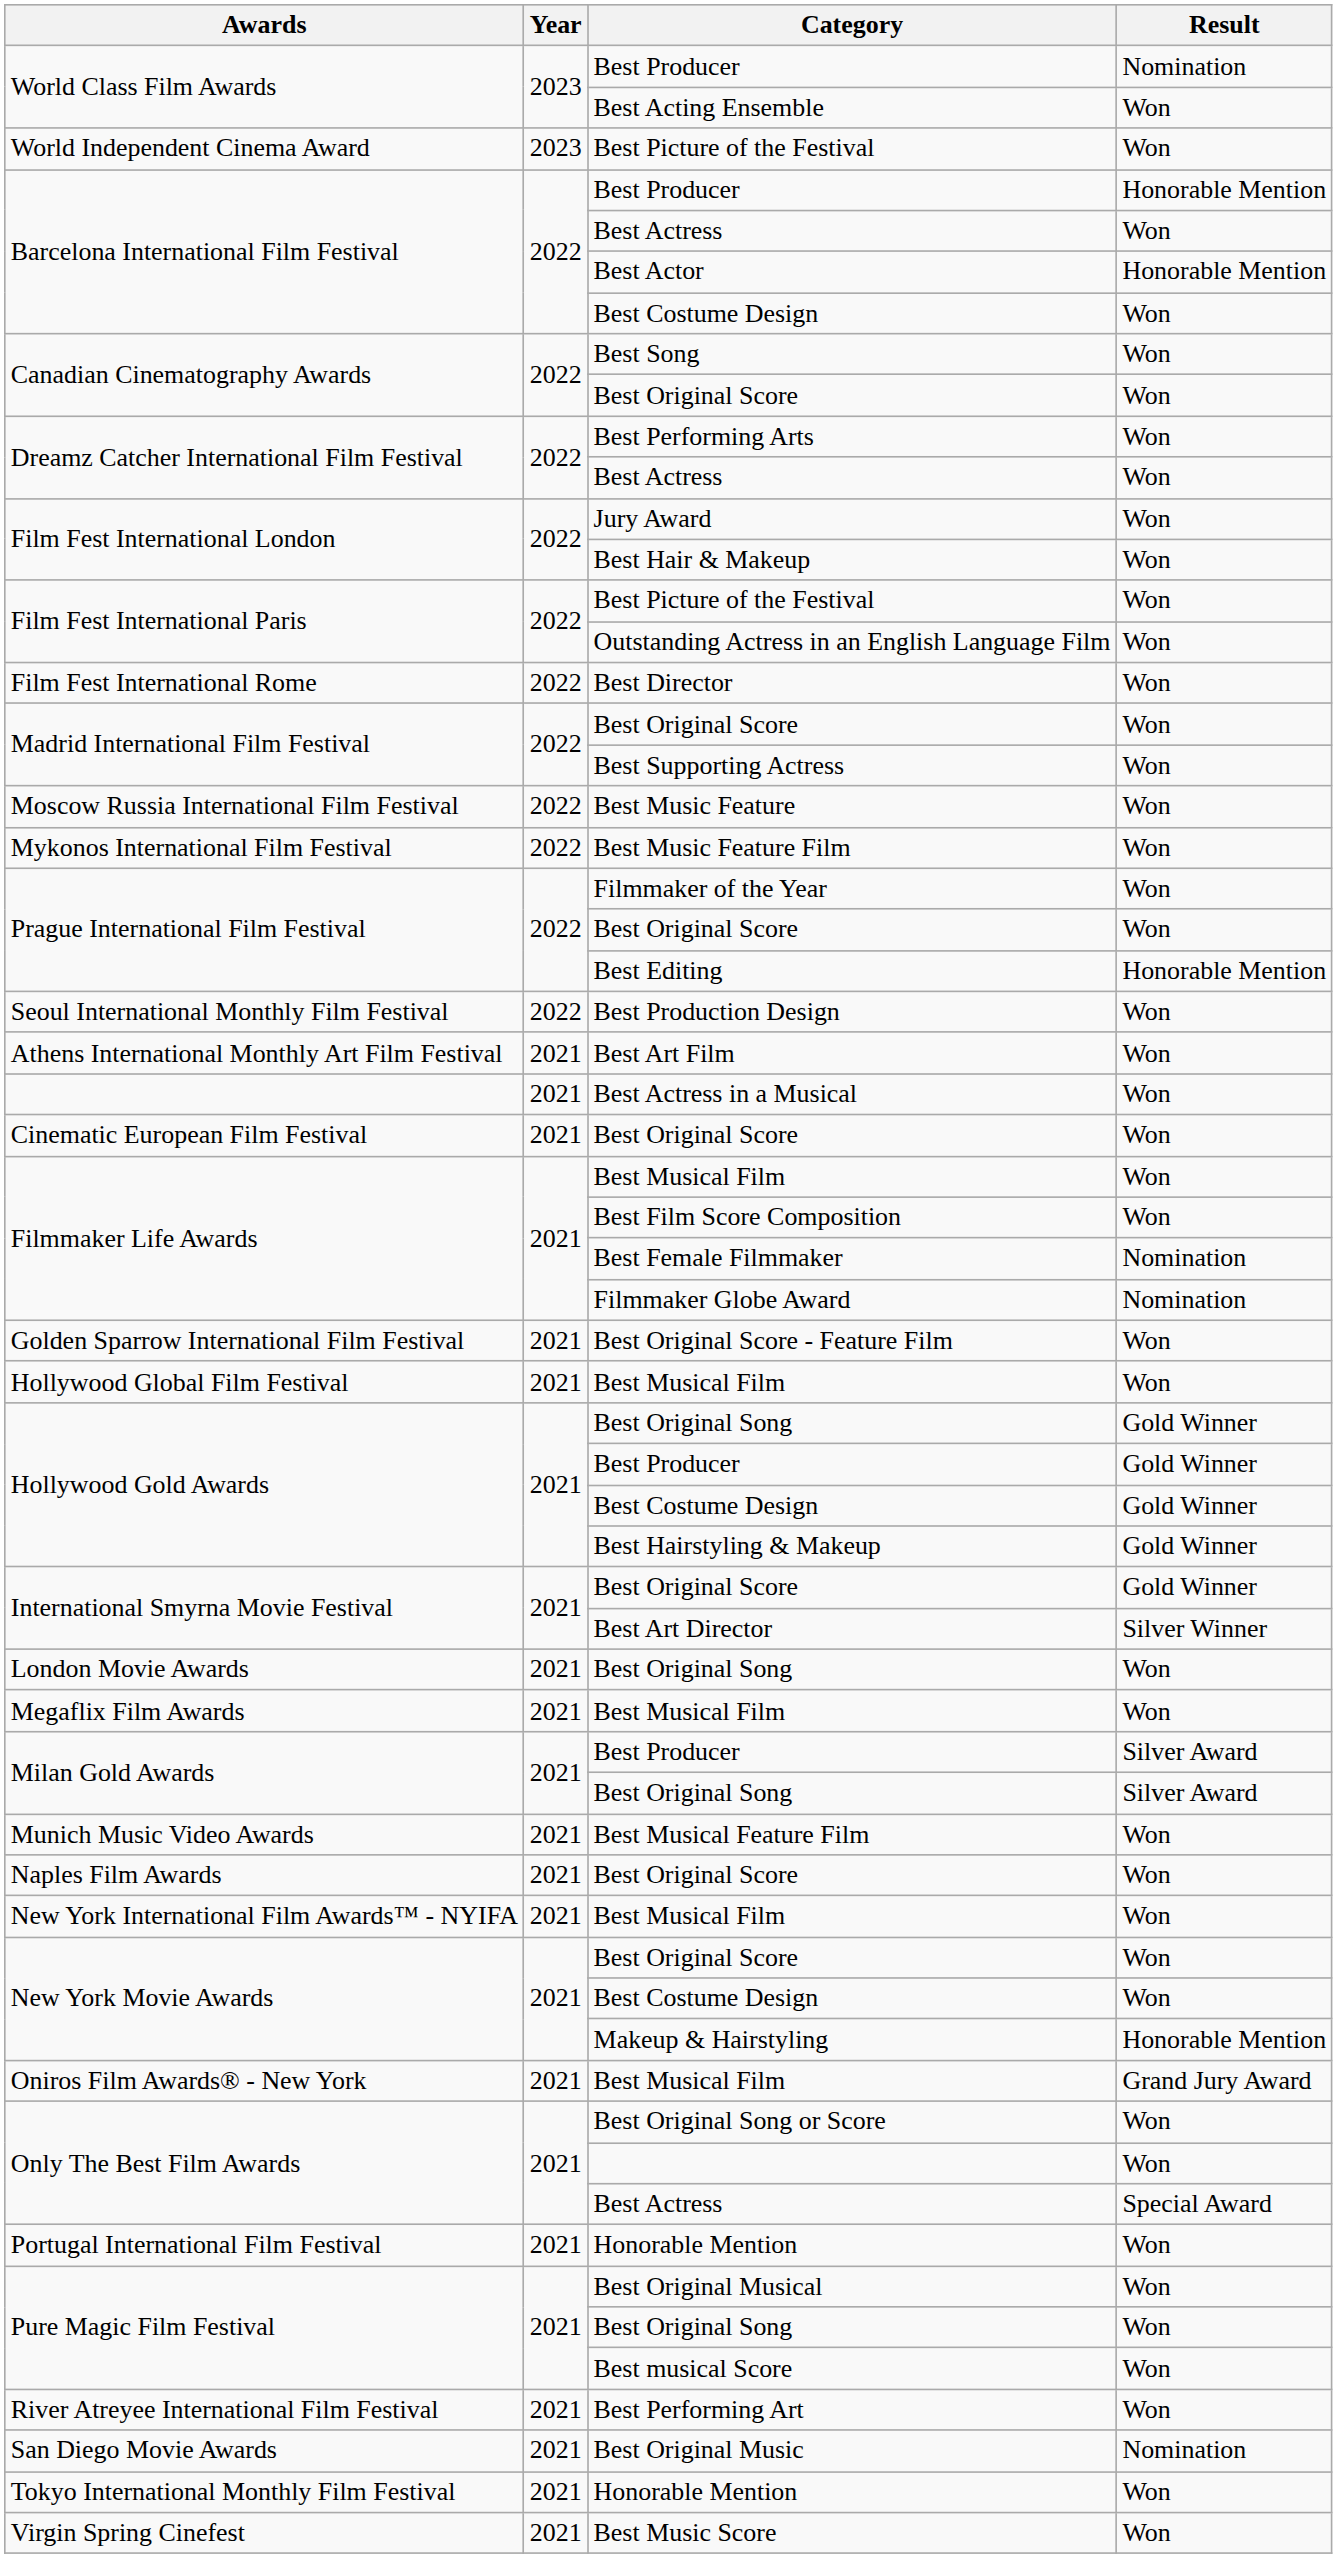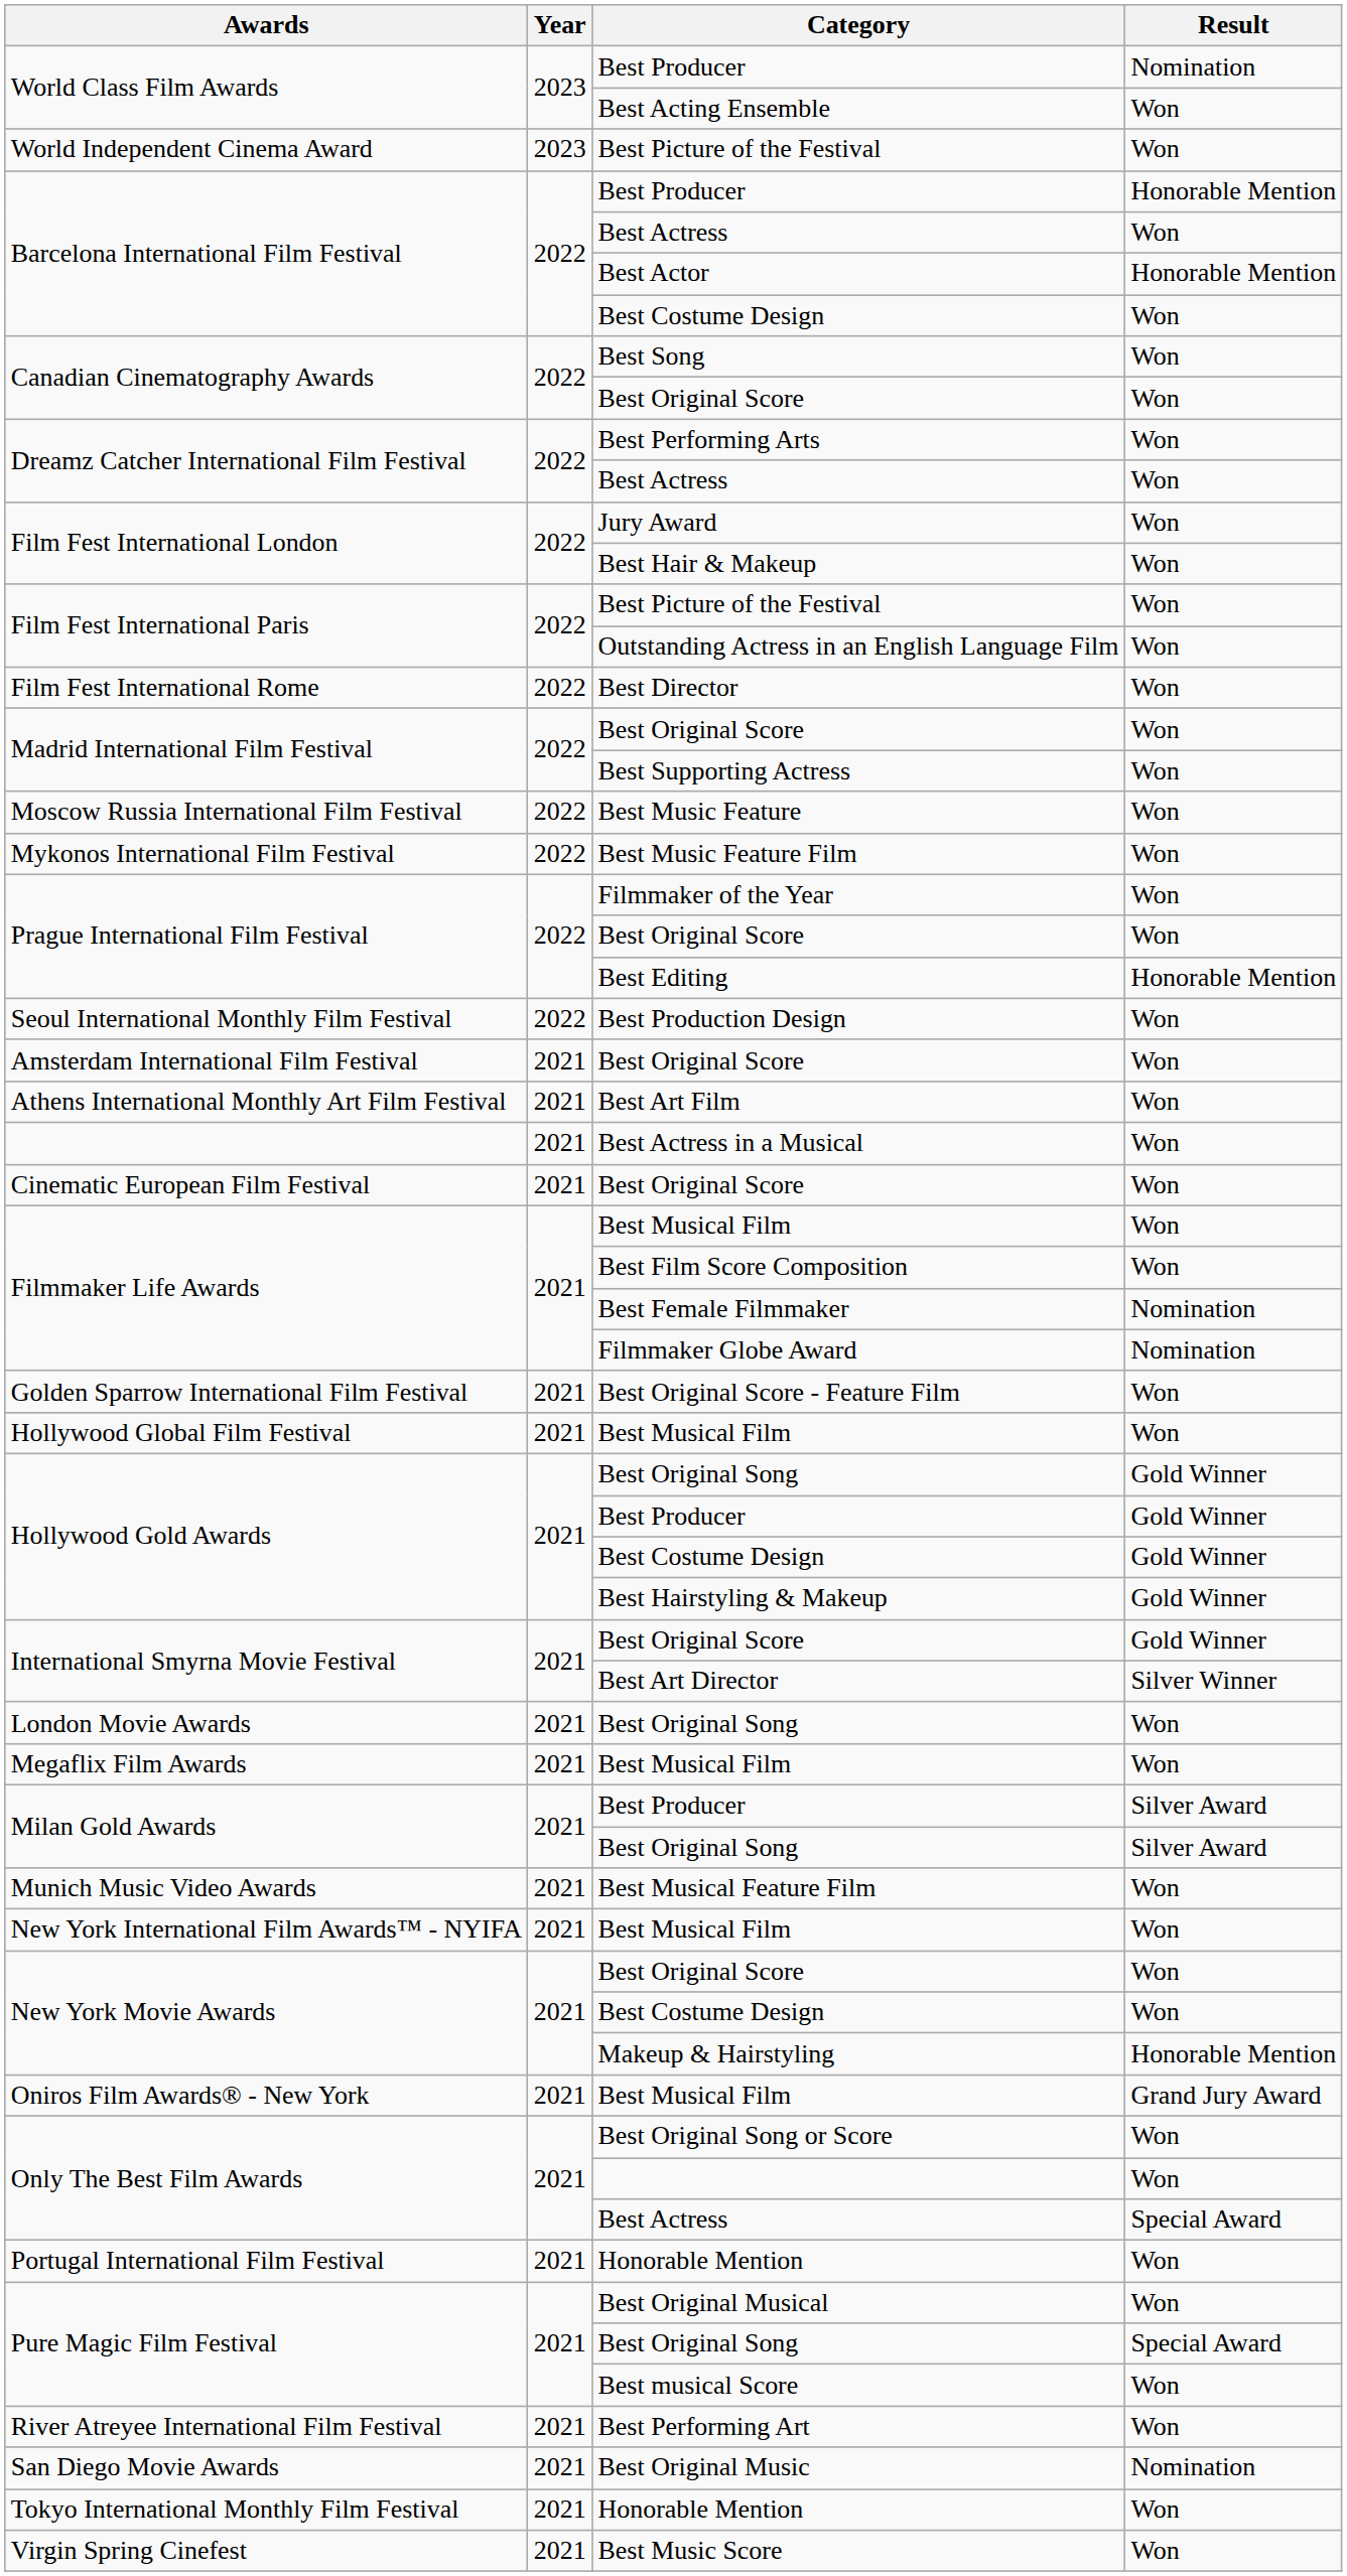+ row: Amsterdam International Film Festival | 2021 | Best Original Score | Won
- row: Naples Film Awards | 2021 | Best Original Score | Won
Pure Magic Film Festival / Best Original Song | Result: Won -> Special Award
